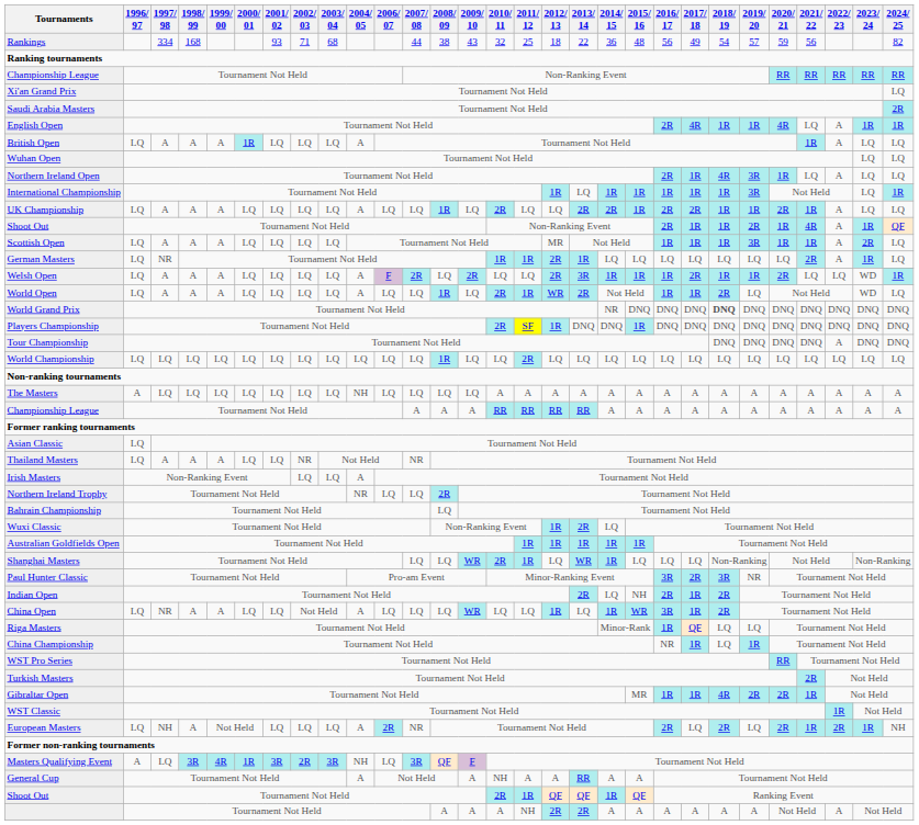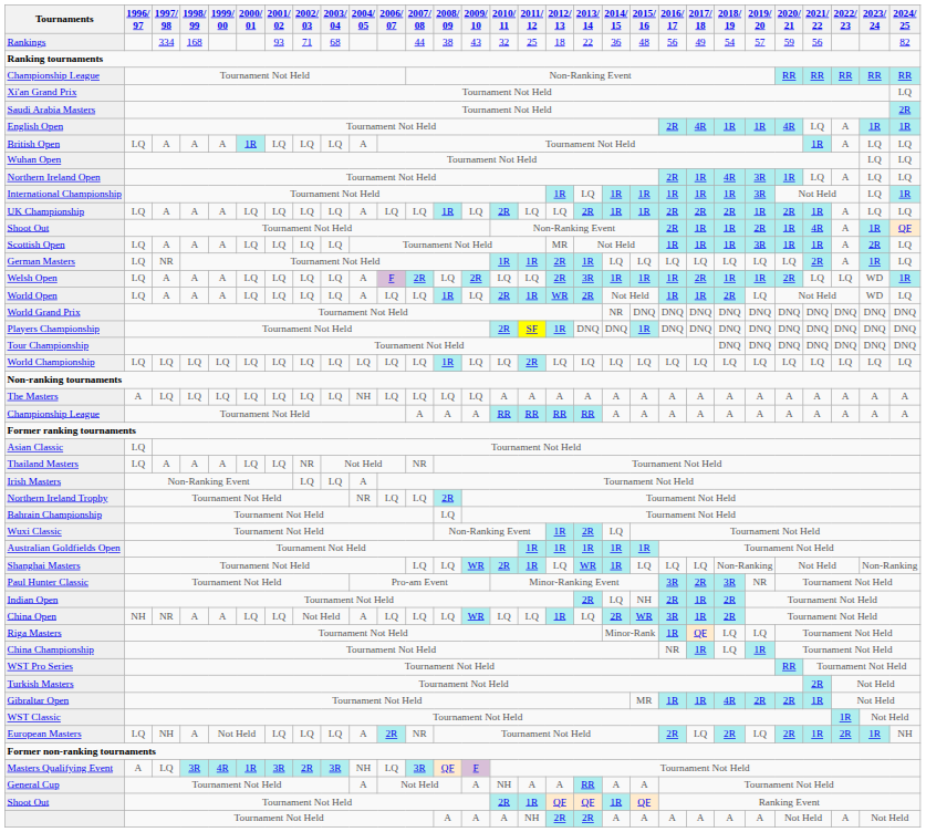UK Championship | 2014/ 15: 2R -> 1R
UK Championship | 2018/ 19: 1R -> 2R
World Grand Prix | 2018/ 19: bold -> normal
Tour Championship | 2022/ 23: A -> DNQ
China Open | 1996/ 97: LQ -> NH
China Open | 2014/ 15: 1R -> 2R
